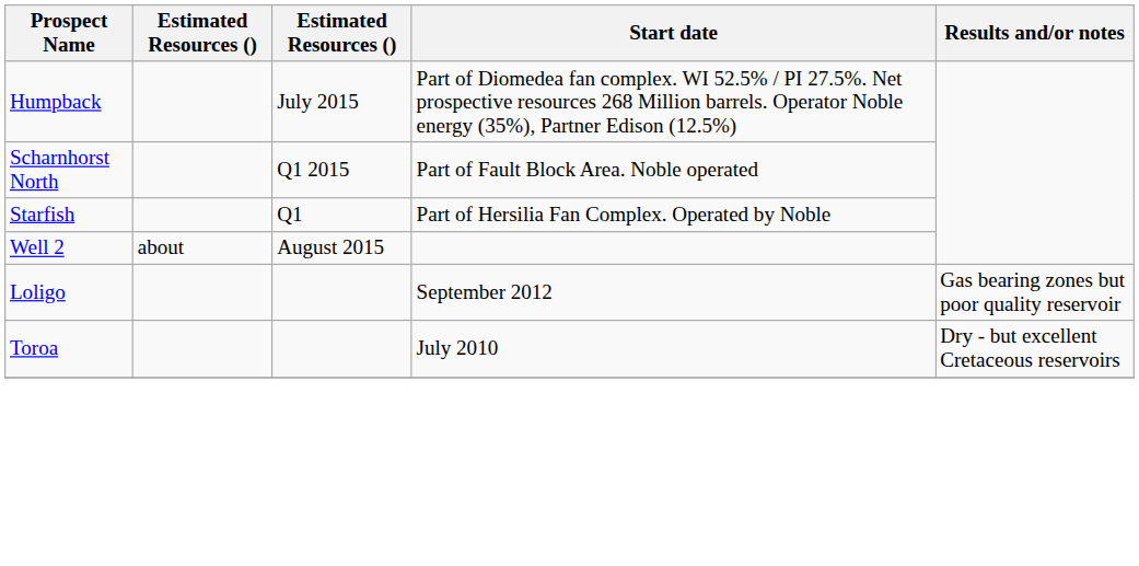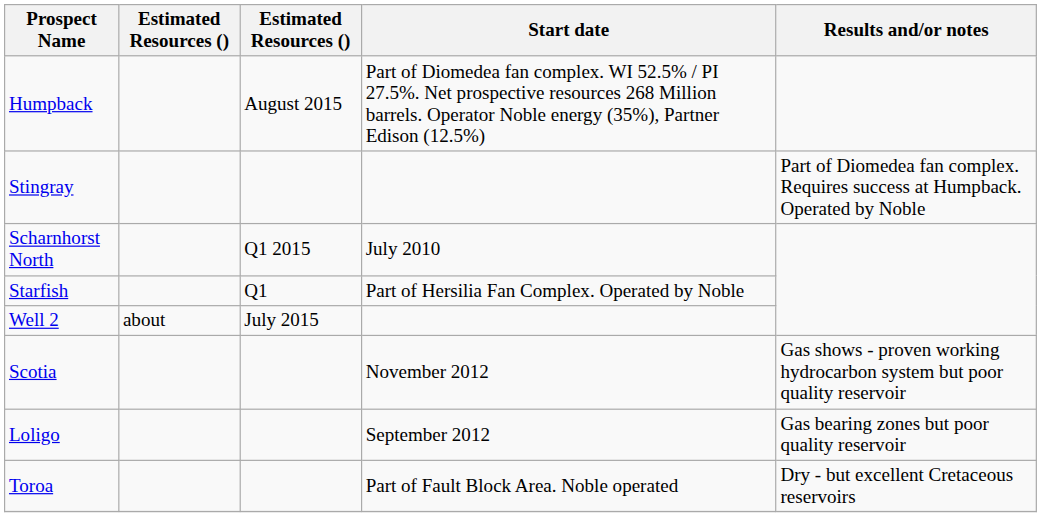Humpback | column 3: July 2015 -> August 2015
+ row: Stingray | Part of Diomedea fan complex. Requires success at Humpback. Operated by Noble
Scharnhorst North | Start date: Part of Fault Block Area. Noble operated -> July 2010
Well 2 | column 3: August 2015 -> July 2015
+ row: Scotia | November 2012 | Gas shows - proven working hydrocarbon system but poor quality reservoir
Toroa | Start date: July 2010 -> Part of Fault Block Area. Noble operated
